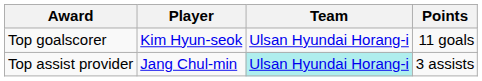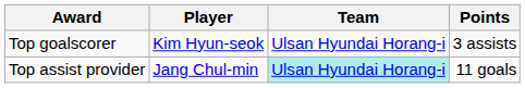Top goalscorer | Points: 11 goals -> 3 assists
Top assist provider | Points: 3 assists -> 11 goals
